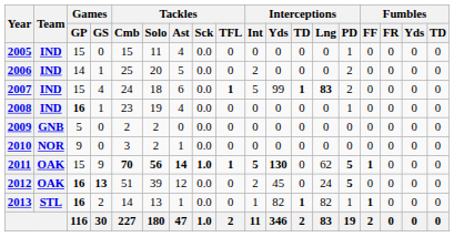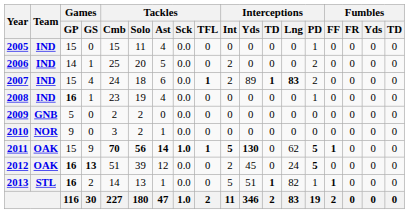2007 | Interceptions / Int: 5 -> 2
2007 | Interceptions / Yds: 99 -> 89
2013 | Interceptions / Int: 1 -> 5
2013 | Interceptions / Yds: 82 -> 51
